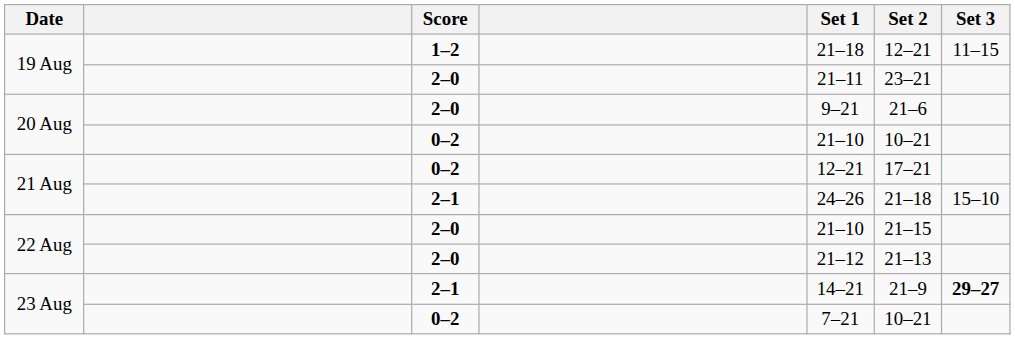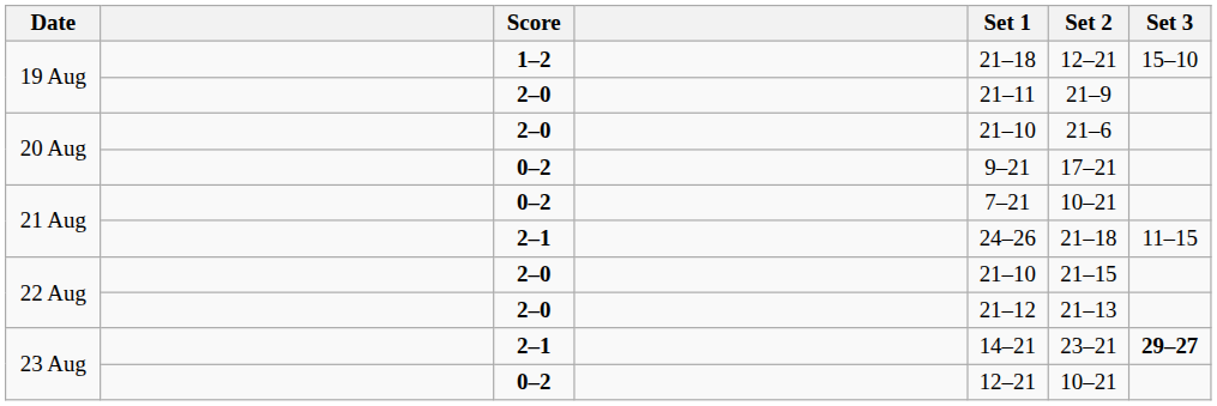19 Aug / 1–2 | Set 3: 11–15 -> 15–10
19 Aug / 2–0 | Set 2: 23–21 -> 21–9
20 Aug / 2–0 | Set 1: 9–21 -> 21–10
20 Aug / 0–2 | Set 1: 21–10 -> 9–21
20 Aug / 0–2 | Set 2: 10–21 -> 17–21
21 Aug / 0–2 | Set 1: 12–21 -> 7–21
21 Aug / 0–2 | Set 2: 17–21 -> 10–21
21 Aug / 2–1 | Set 3: 15–10 -> 11–15
23 Aug / 2–1 | Set 2: 21–9 -> 23–21
23 Aug / 0–2 | Set 1: 7–21 -> 12–21
